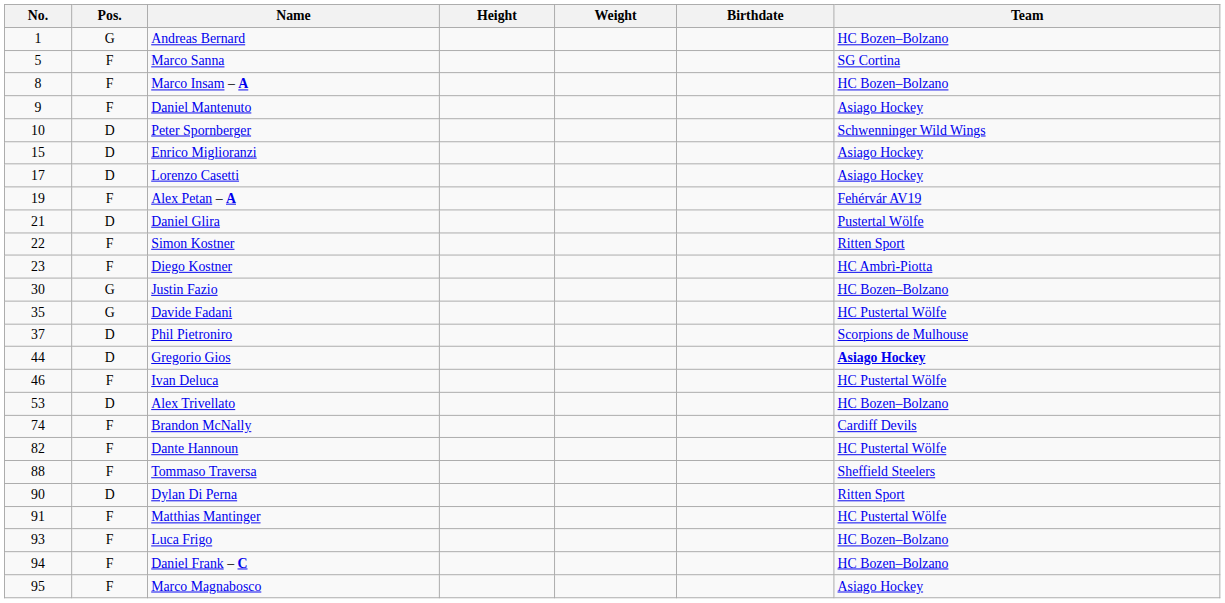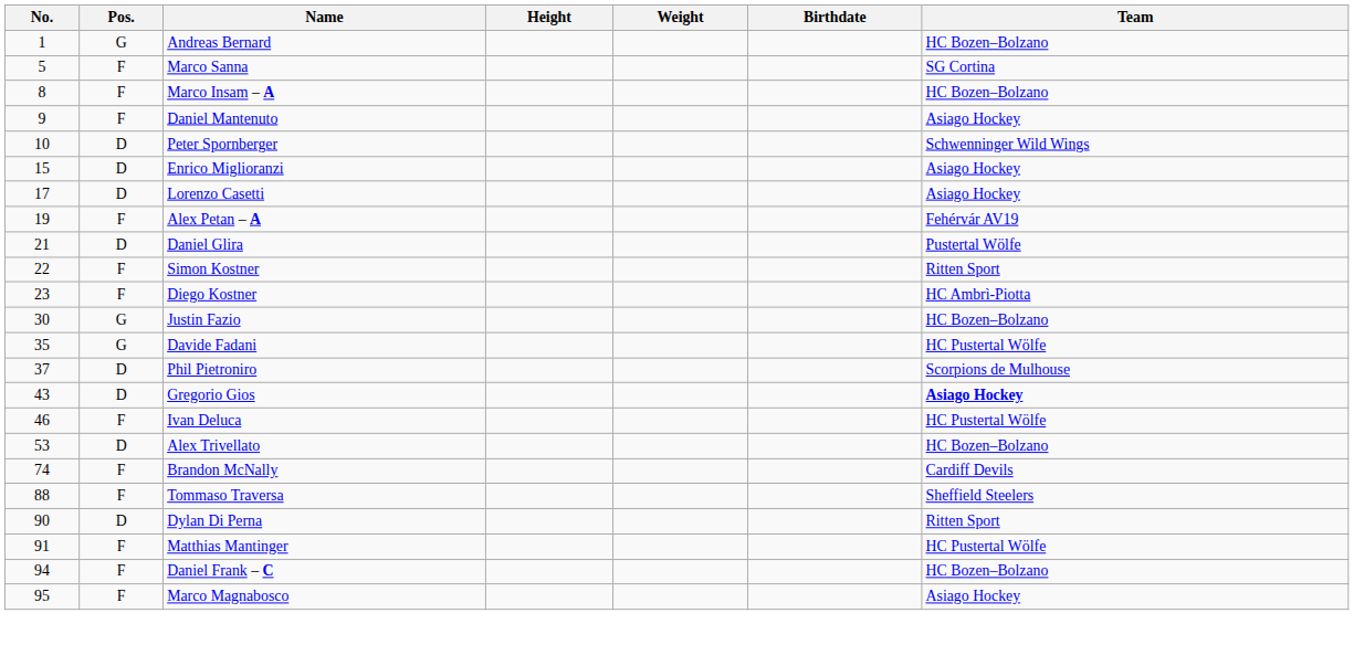Gregorio Gios | No.: 44 -> 43
- row: 82 | F | Dante Hannoun | HC Pustertal Wölfe
- row: 93 | F | Luca Frigo | HC Bozen–Bolzano
